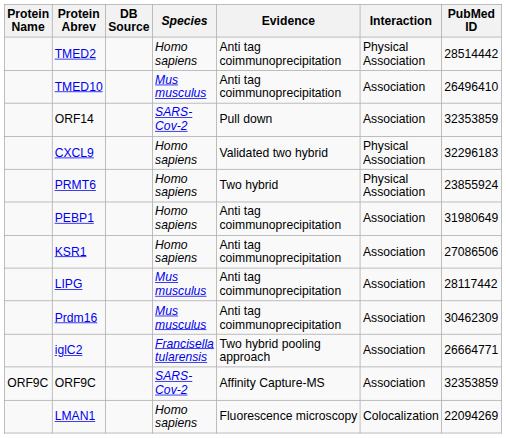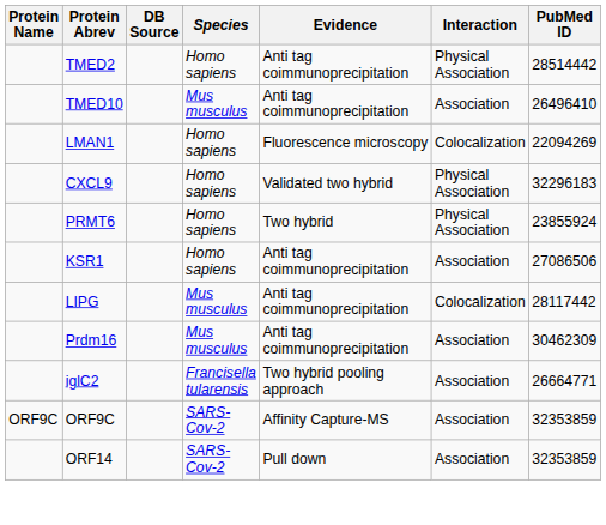rows swapped: LMAN1 <-> ORF14
- row: PEBP1 | Homo sapiens | Anti tag coimmunoprecipitation | Association | 31980649
LIPG | Interaction: Association -> Colocalization
